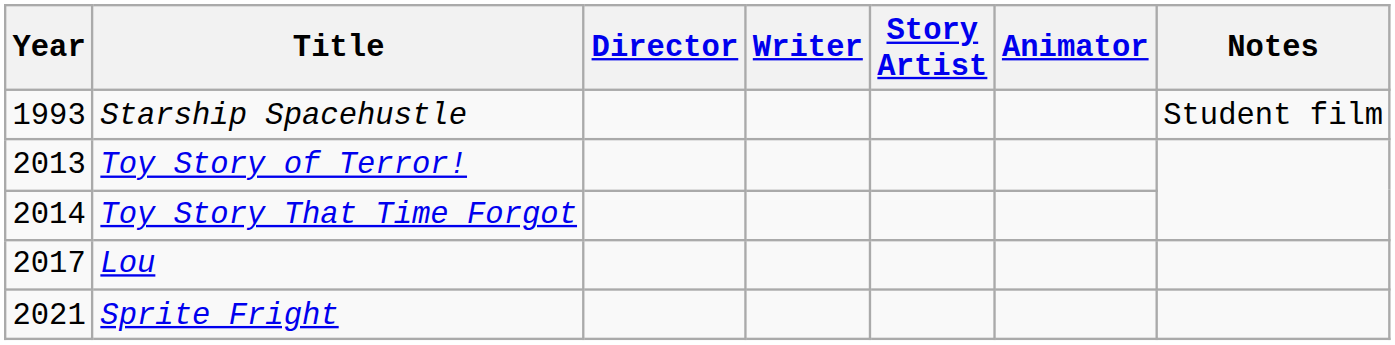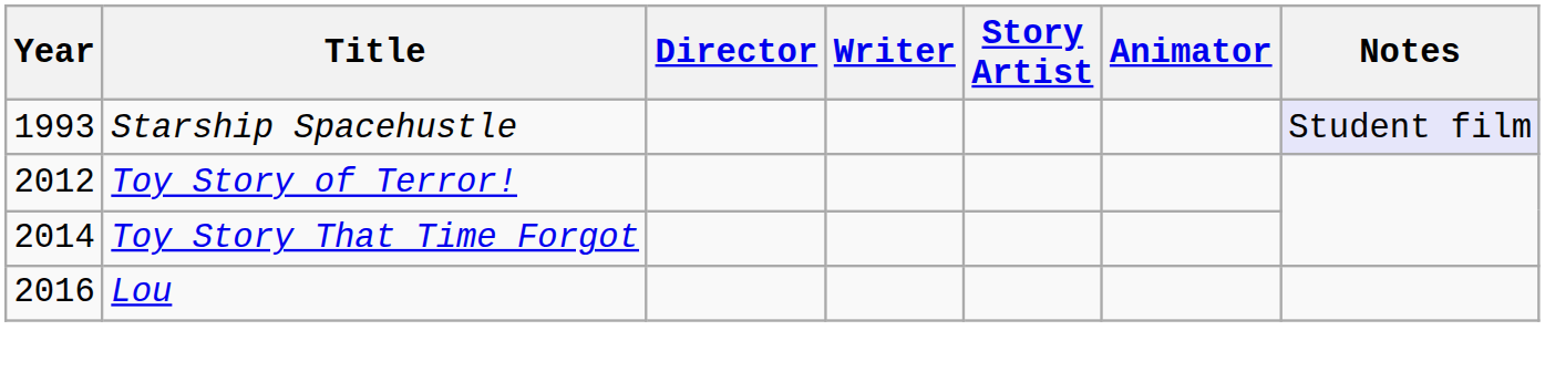Starship Spacehustle | Notes: no background -> lavender background
Toy Story of Terror! | Year: 2013 -> 2012
Lou | Year: 2017 -> 2016
- row: 2021 | Sprite Fright
